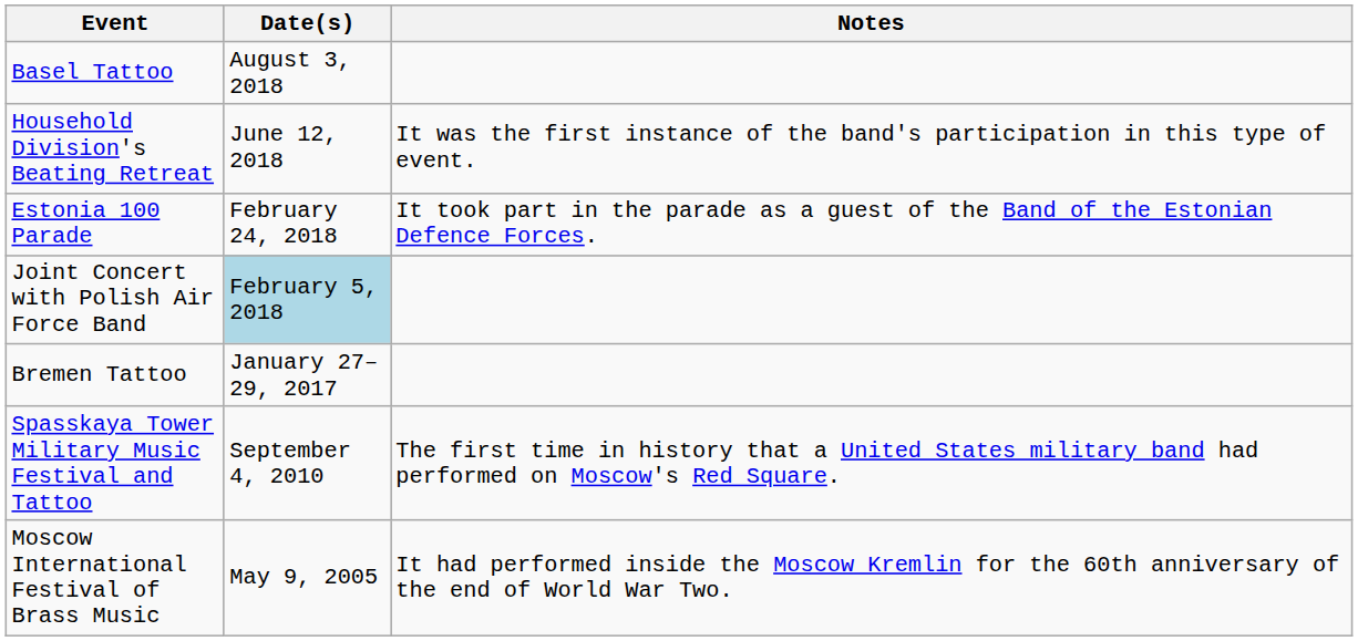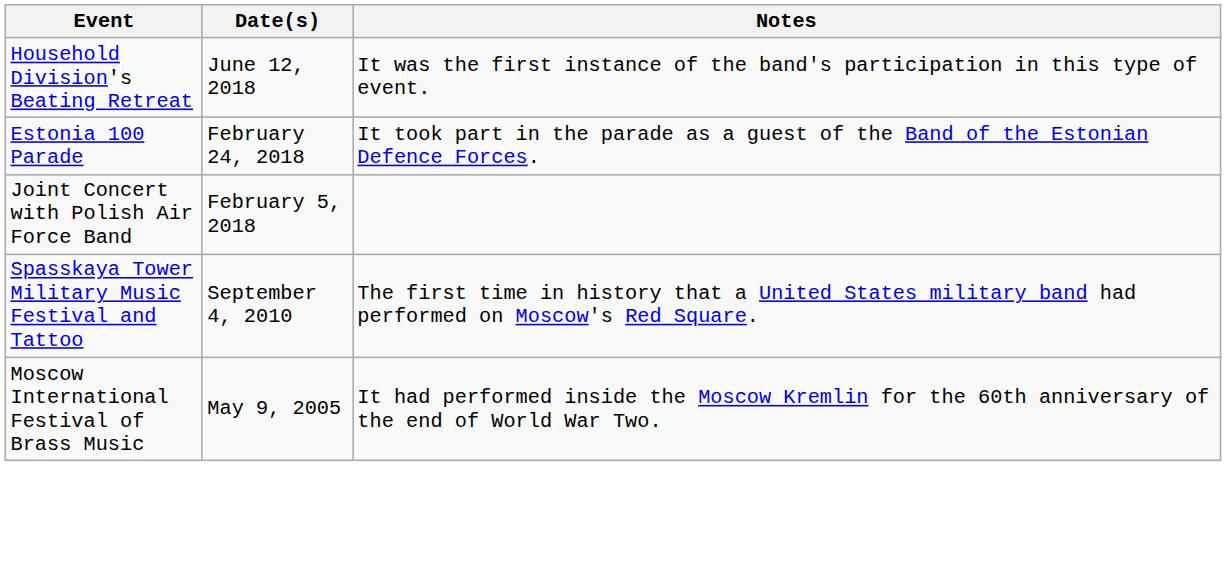- row: Basel Tattoo | August 3, 2018
Joint Concert with Polish Air Force Band | Date(s): lightblue background -> no background
- row: Bremen Tattoo | January 27–29, 2017
